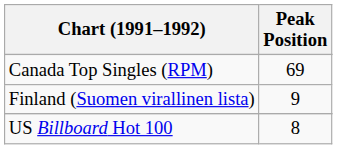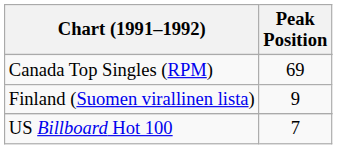US Billboard Hot 100 | Peak Position: 8 -> 7
